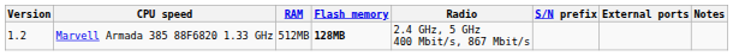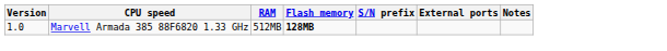- column: Radio | 2.4 GHz, 5 GHz 400 Mbit/s, 867 Mbit/s
Marvell Armada 385 88F6820 1.33 GHz | Version: 1.2 -> 1.0
